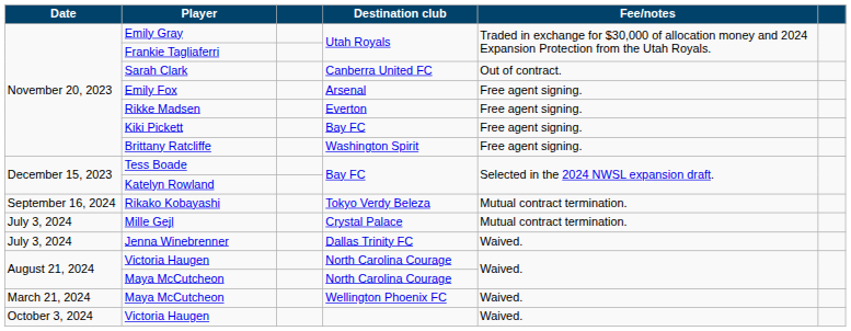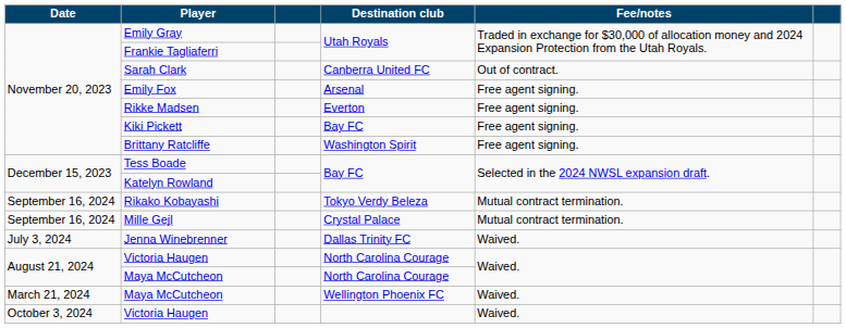Mille Gejl | Date: July 3, 2024 -> September 16, 2024
